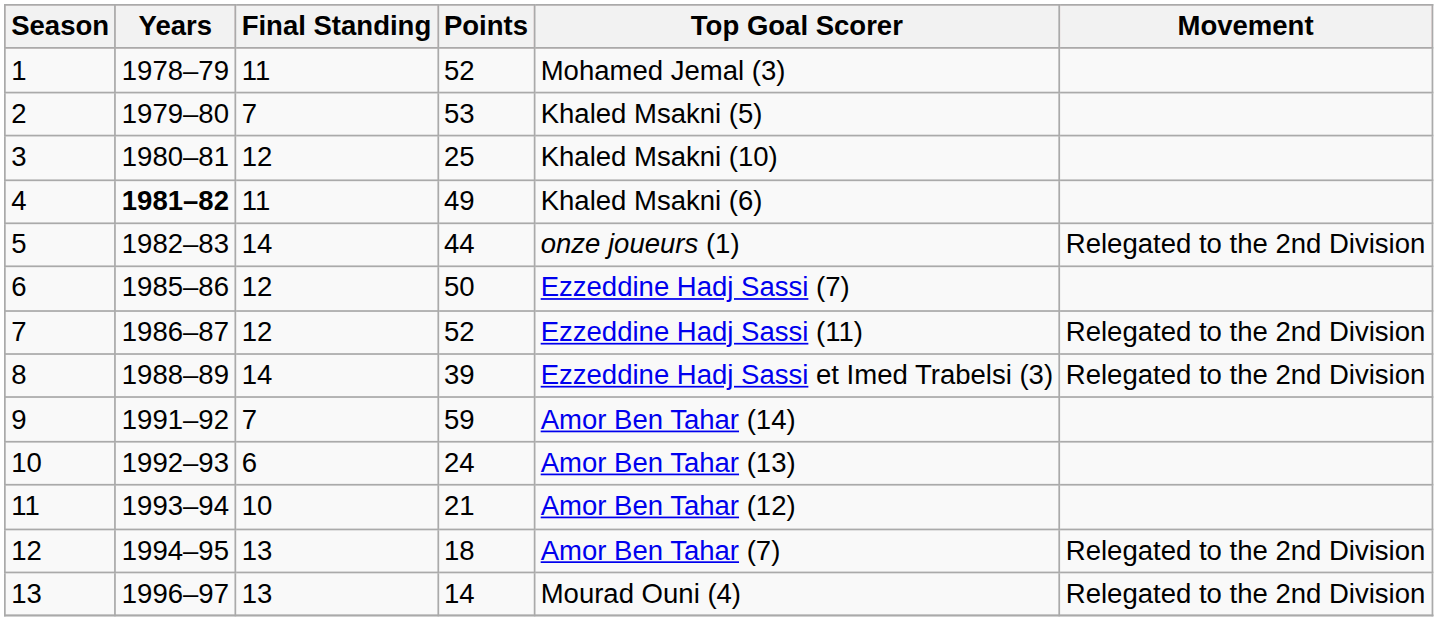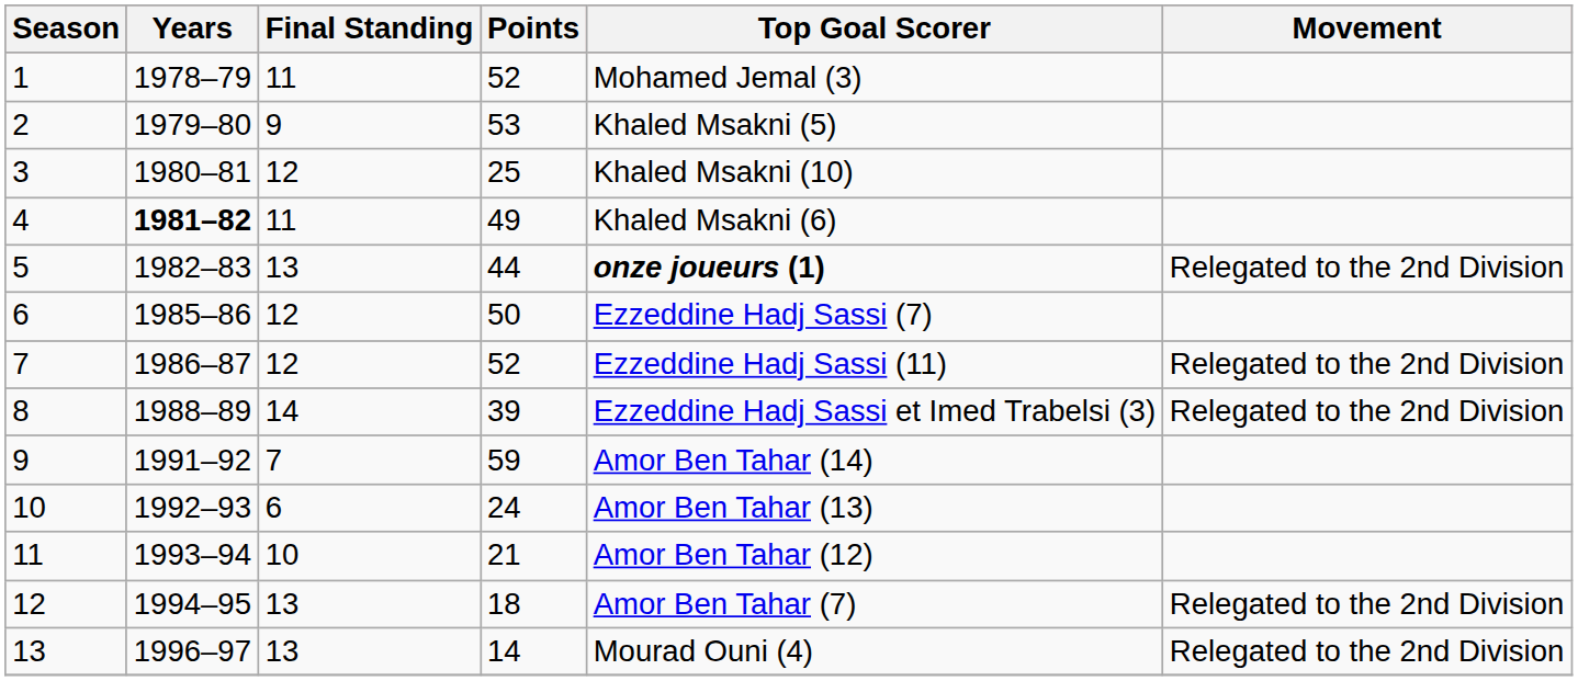2 | Final Standing: 7 -> 9
5 | Final Standing: 14 -> 13
5 | Top Goal Scorer: normal -> bold
